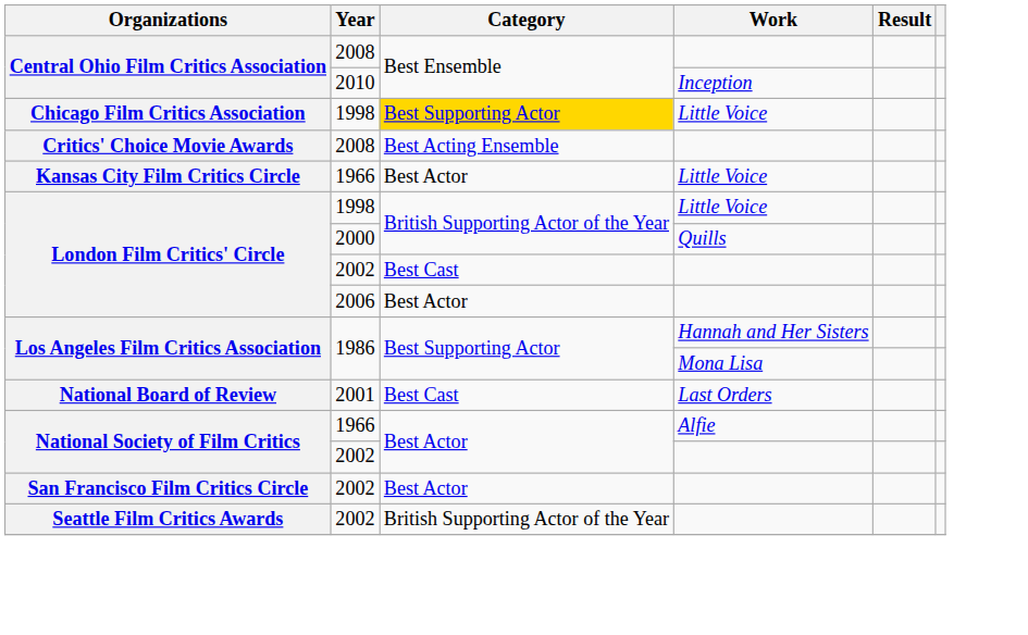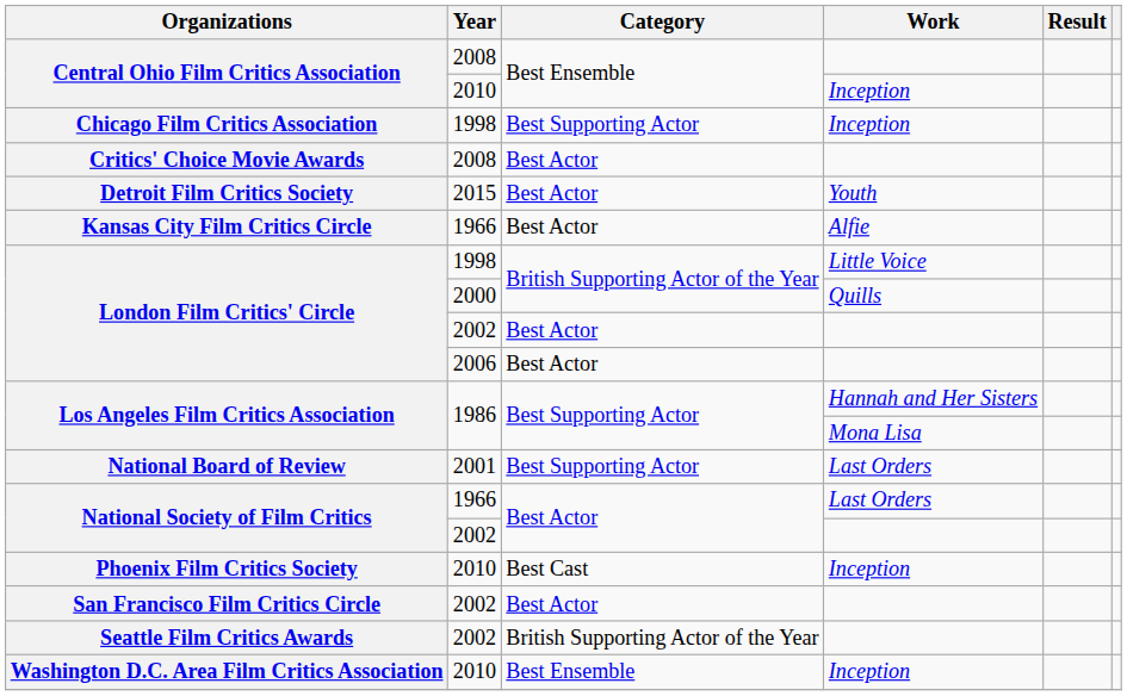Chicago Film Critics Association | Category: gold background -> no background
Chicago Film Critics Association | Work: Little Voice -> Inception
Critics' Choice Movie Awards | Category: Best Acting Ensemble -> Best Actor
+ row: Detroit Film Critics Society | 2015 | Best Actor | Youth
Kansas City Film Critics Circle | Work: Little Voice -> Alfie
London Film Critics' Circle / 2002 | Category: Best Cast -> Best Actor
National Board of Review | Category: Best Cast -> Best Supporting Actor
National Society of Film Critics / 1966 | Work: Alfie -> Last Orders
+ row: Phoenix Film Critics Society | 2010 | Best Cast | Inception
+ row: Washington D.C. Area Film Critics Association | 2010 | Best Ensemble | Inception
